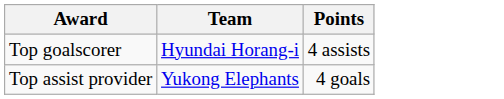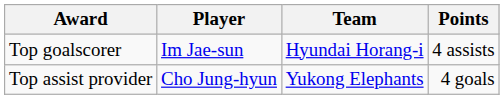+ column: Player | Im Jae-sun | Cho Jung-hyun
